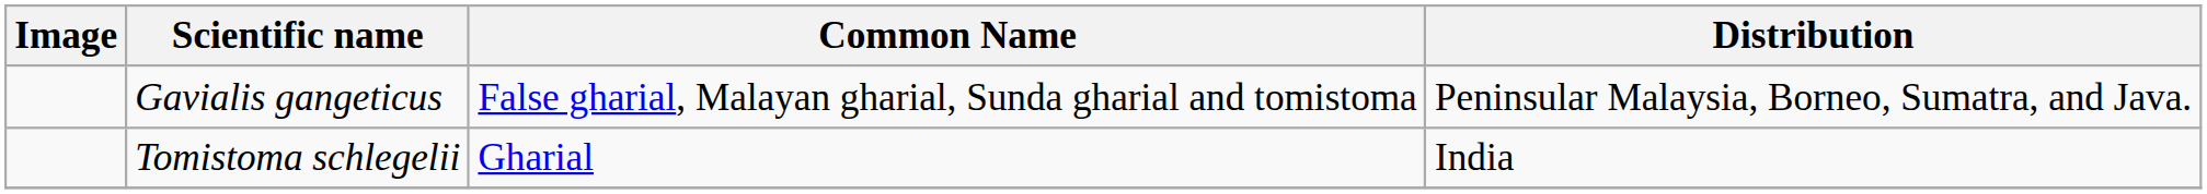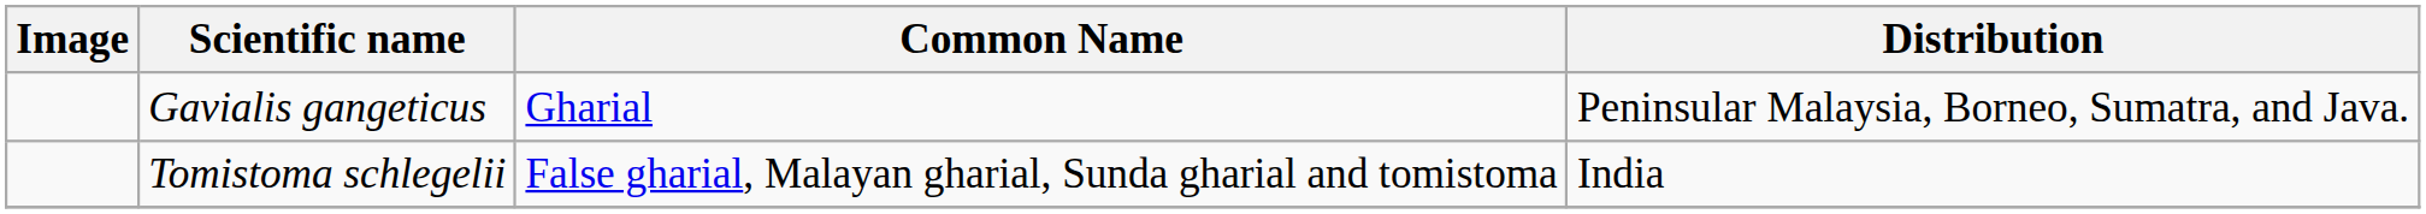Gavialis gangeticus | Common Name: False gharial, Malayan gharial, Sunda gharial and tomistoma -> Gharial
Tomistoma schlegelii | Common Name: Gharial -> False gharial, Malayan gharial, Sunda gharial and tomistoma
